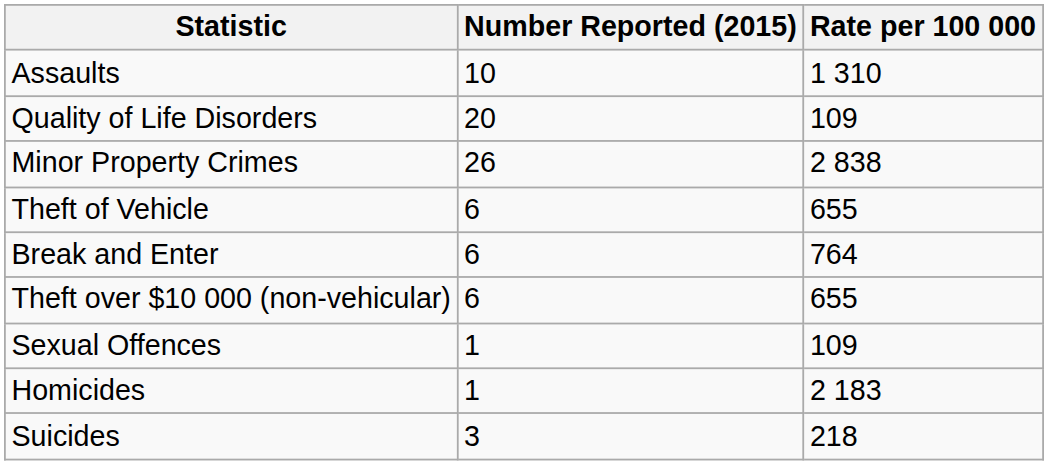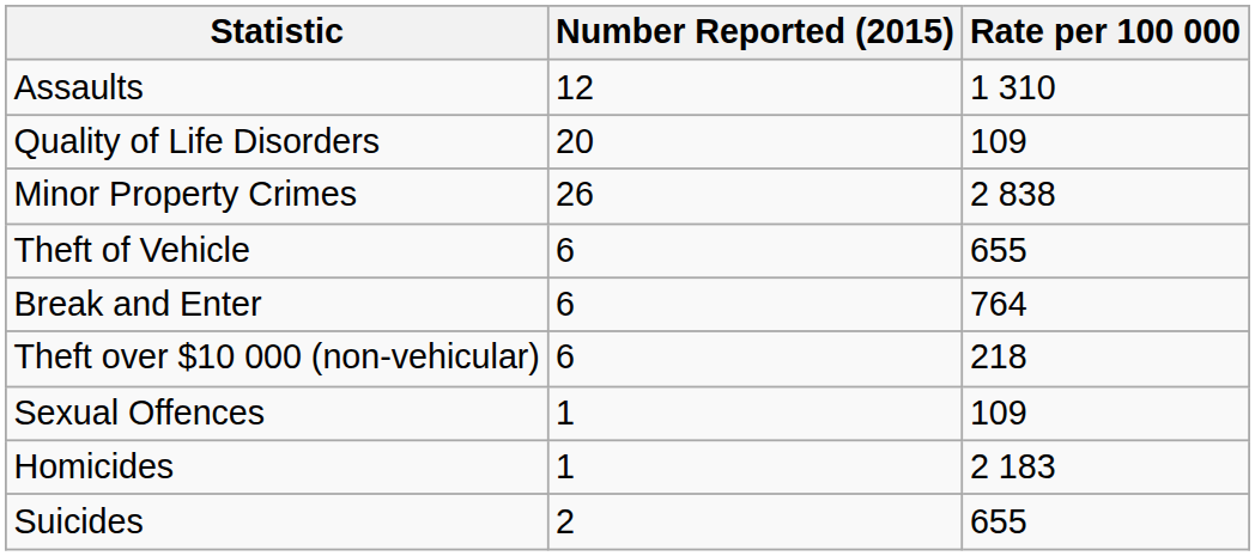Assaults | Number Reported (2015): 10 -> 12
Theft over $10 000 (non-vehicular) | Rate per 100 000: 655 -> 218
Suicides | Number Reported (2015): 3 -> 2
Suicides | Rate per 100 000: 218 -> 655
